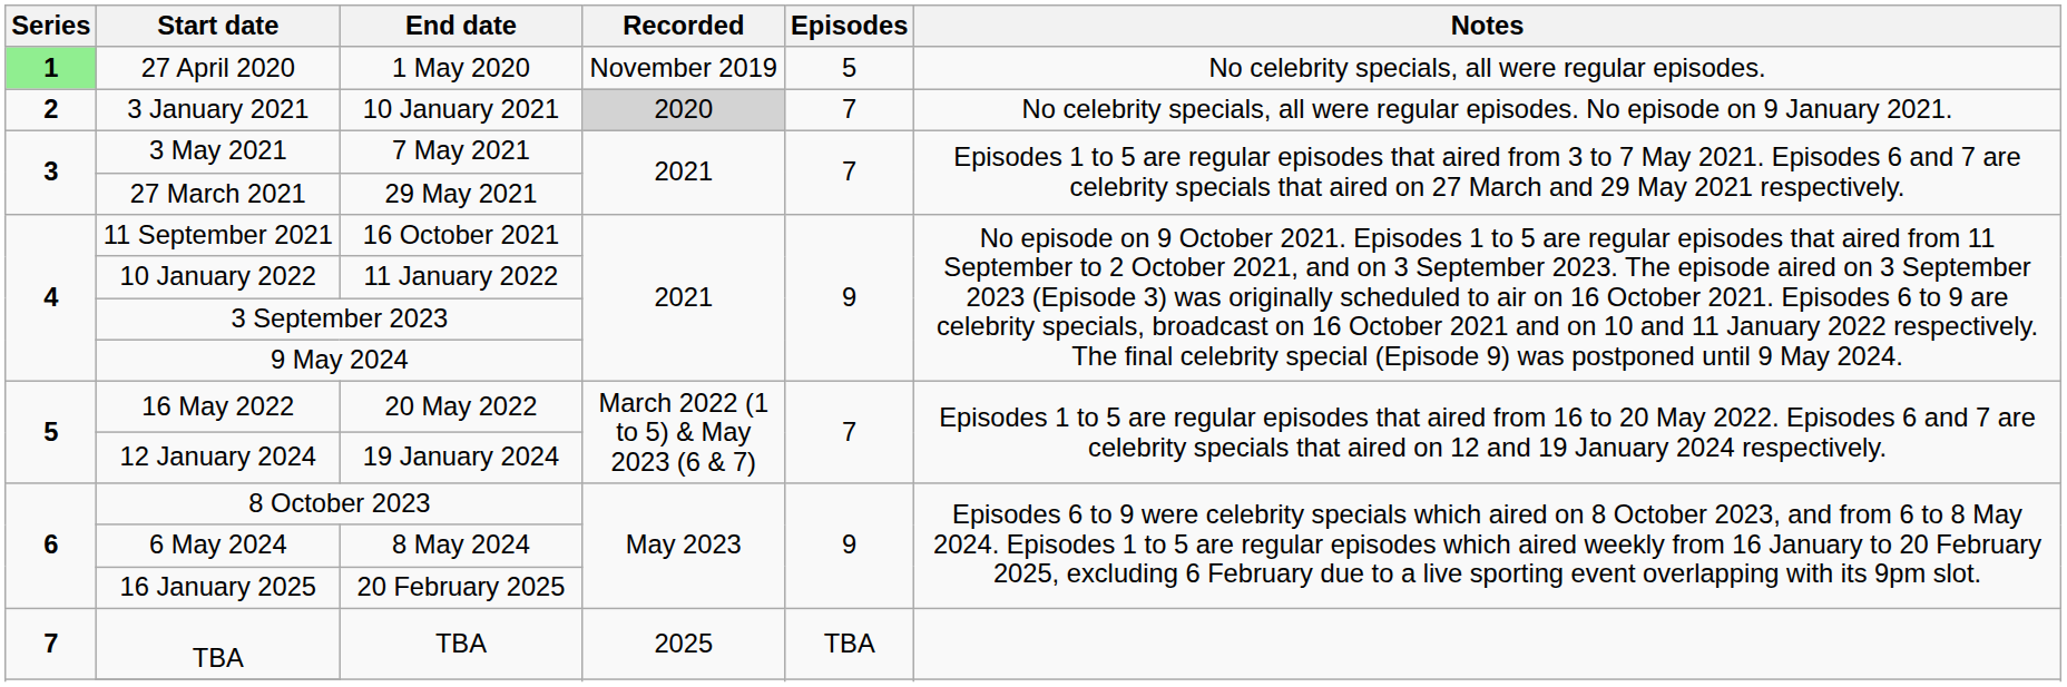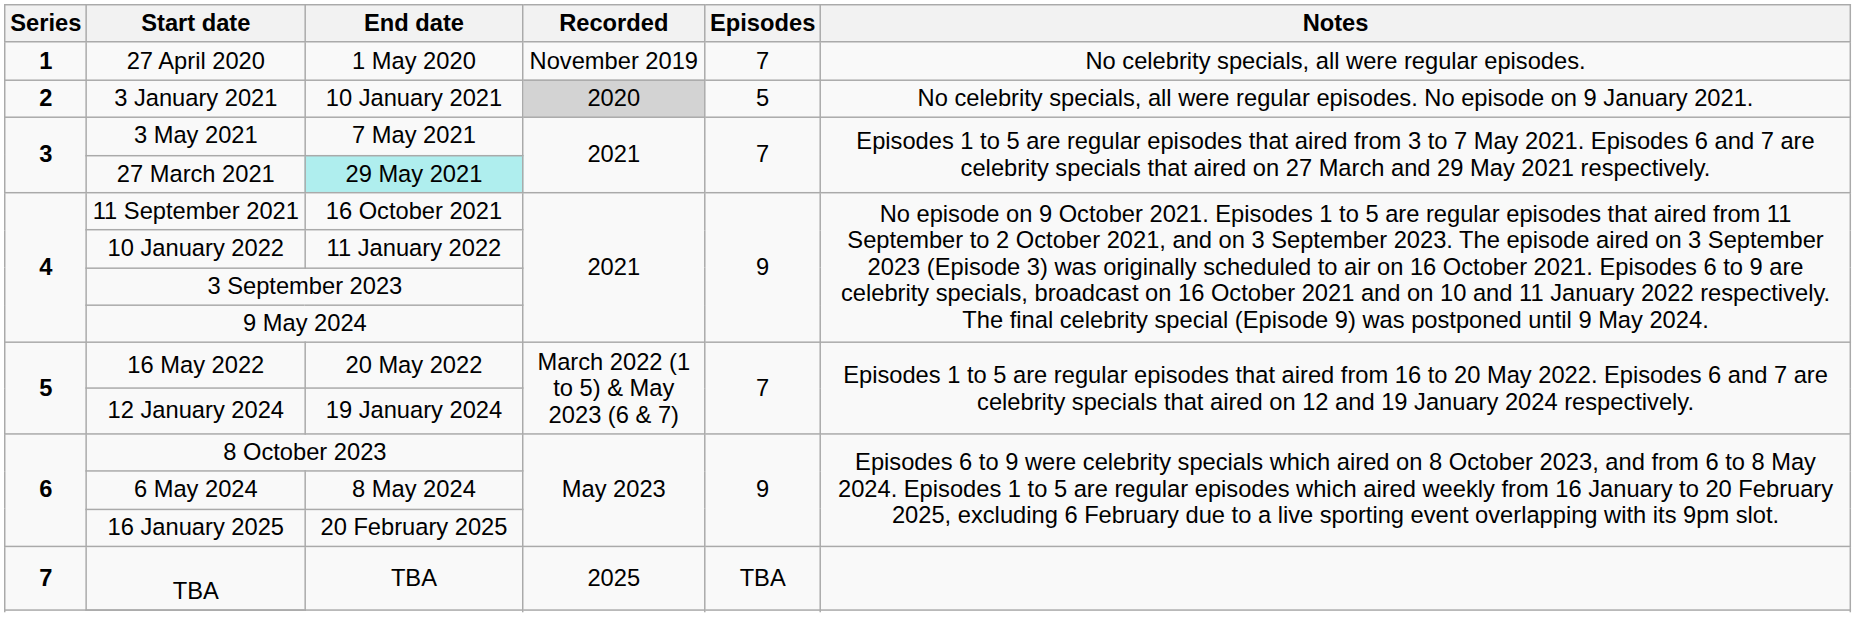27 April 2020 | Series: lightgreen background -> no background
27 April 2020 | Episodes: 5 -> 7
3 January 2021 | Episodes: 7 -> 5
27 March 2021 | End date: no background -> paleturquoise background
